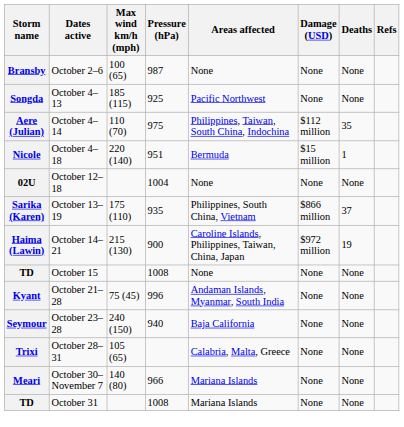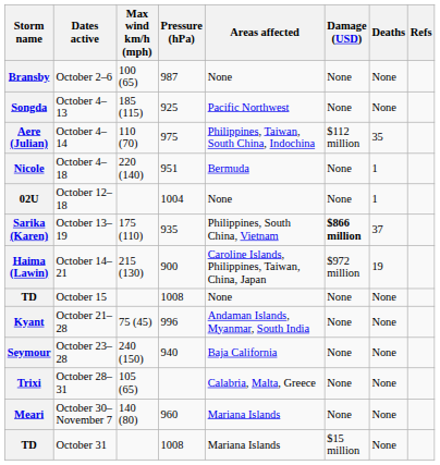Nicole | Damage (USD): $15 million -> None
02U | Deaths: None -> 1
Sarika (Karen) | Damage (USD): normal -> bold
Meari | Pressure (hPa): 966 -> 960
TD / October 31 | Damage (USD): None -> $15 million
